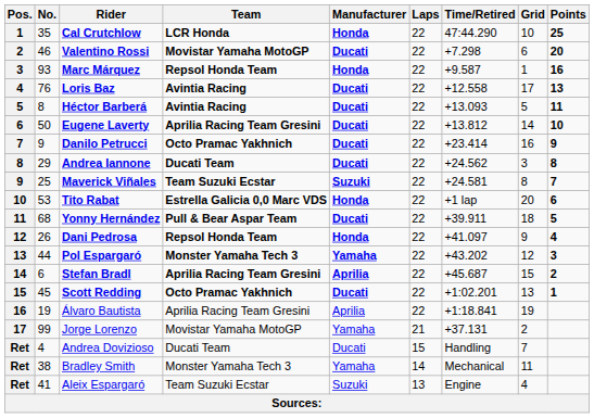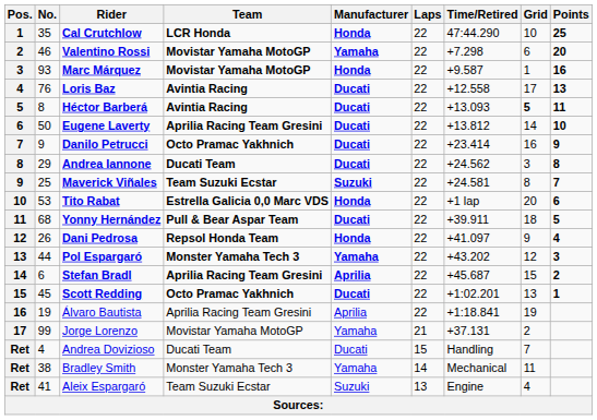Valentino Rossi | Manufacturer: Ducati -> Yamaha
Marc Márquez | Team: Repsol Honda Team -> Movistar Yamaha MotoGP
Héctor Barberá | Grid: normal -> bold
